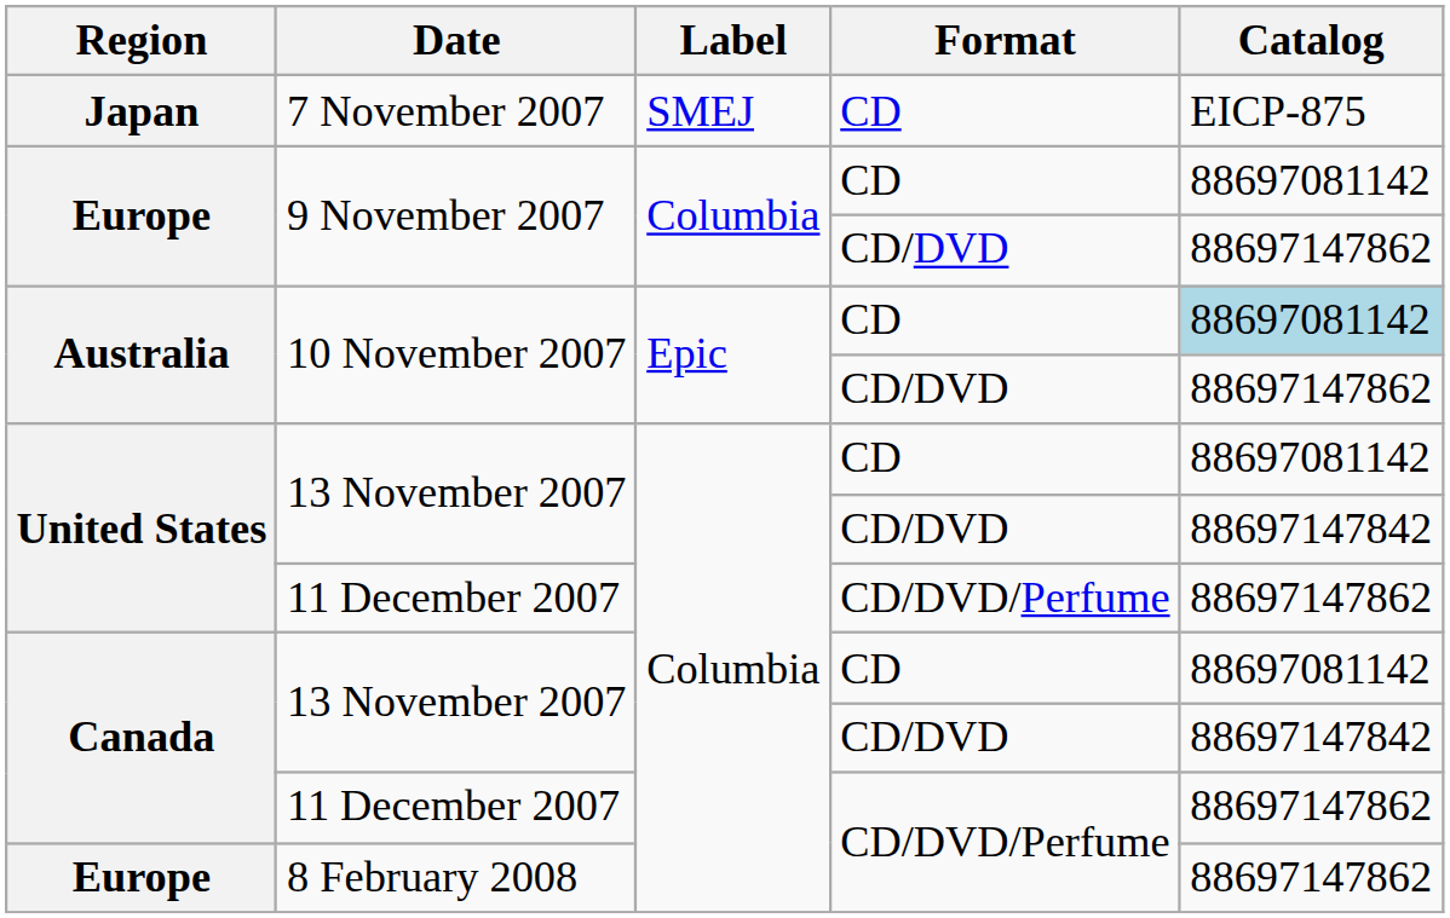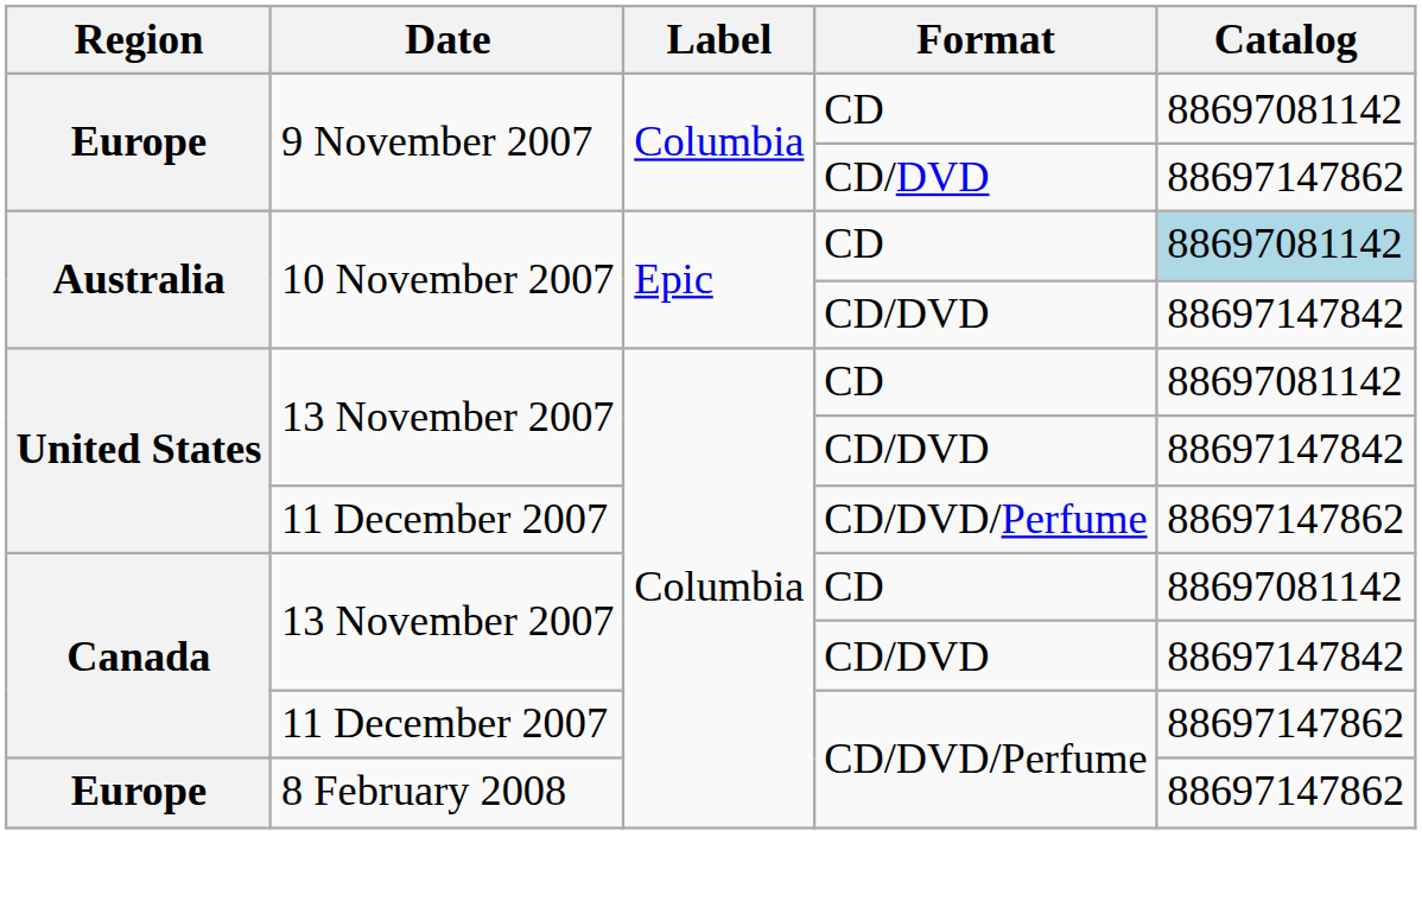- row: Japan | 7 November 2007 | SMEJ | CD | EICP-875
10 November 2007 / CD/DVD | Catalog: 88697147862 -> 88697147842
